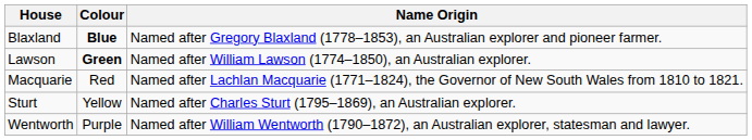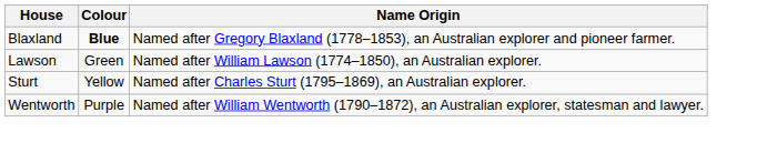Lawson | Colour: bold -> normal
- row: Macquarie | Red | Named after Lachlan Macquarie (1771–1824), the Governor of New South Wales from 1810 to 1821.
